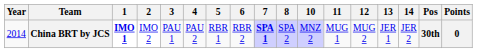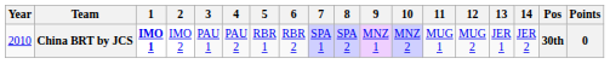+ column: 9 | MNZ 1
China BRT by JCS | Year: 2014 -> 2010
China BRT by JCS | 7: bold -> normal
